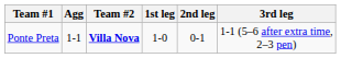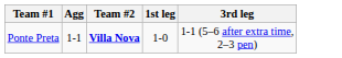- column: 2nd leg | 0-1
